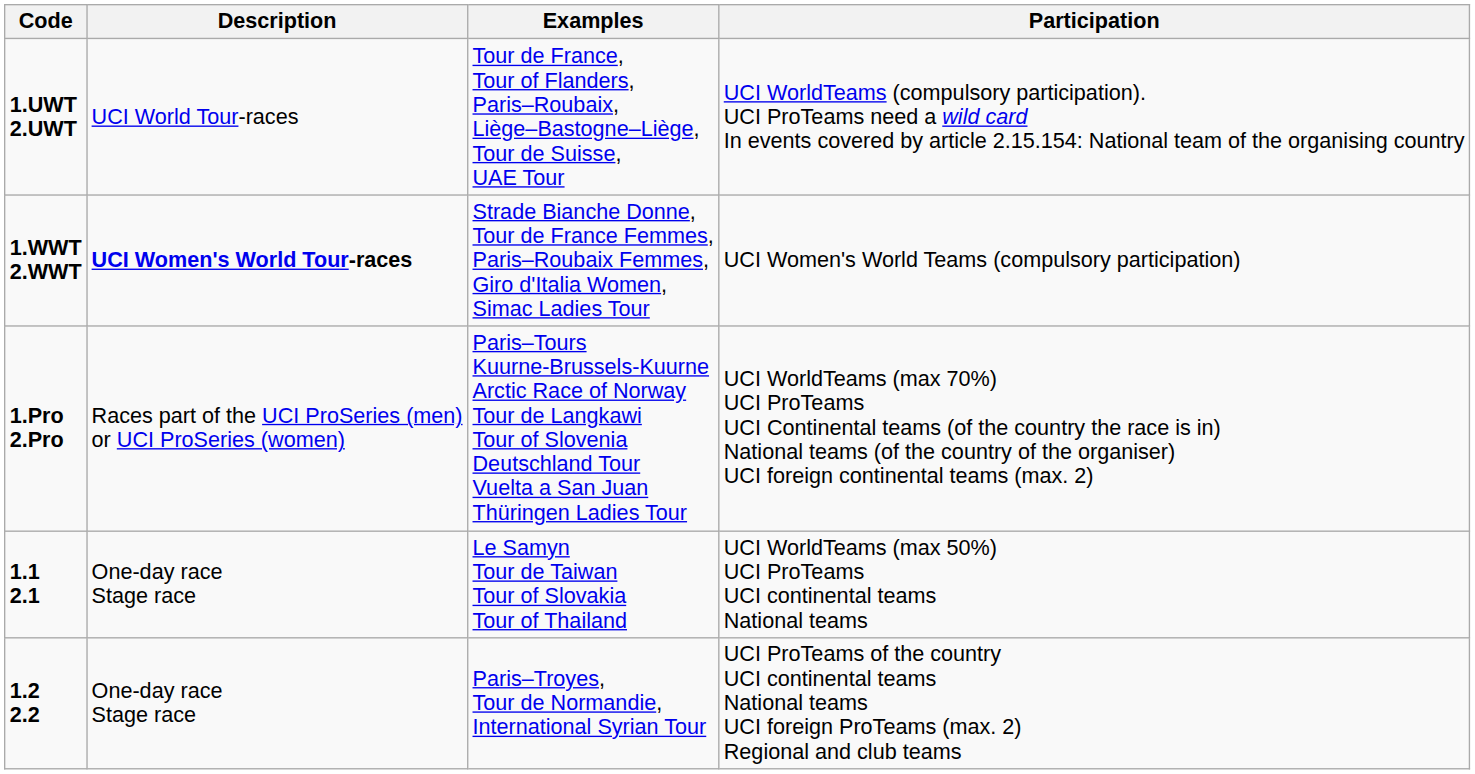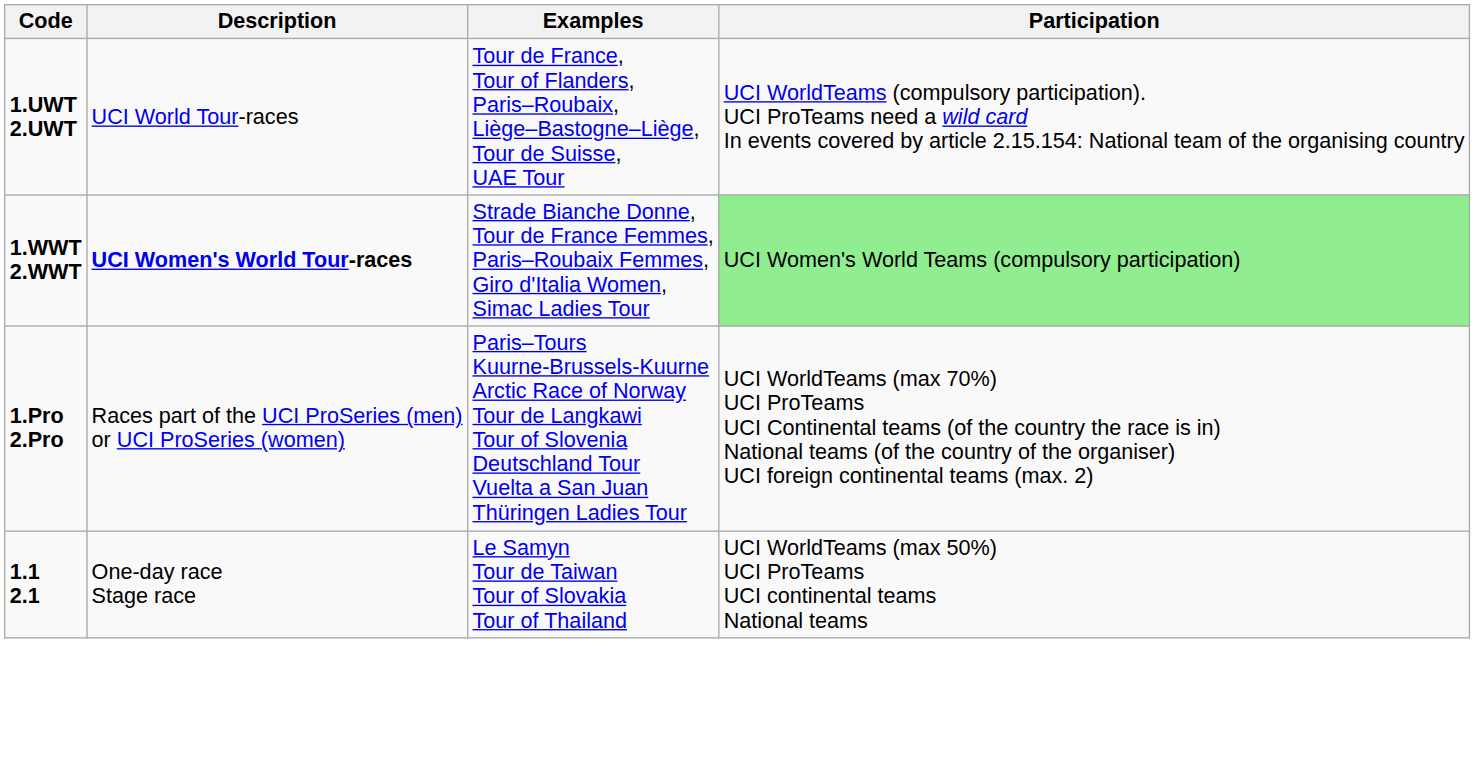1.WWT 2.WWT | Participation: no background -> lightgreen background
- row: 1.2 2.2 | One-day race Stage race | Paris–Troyes, Tour de Normandie, International Syrian Tour | UCI ProTeams of the country UCI continental teams National teams UCI foreign ProTeams (max. 2) Regional and club teams
